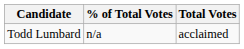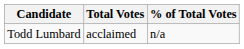columns swapped: Total Votes <-> % of Total Votes
